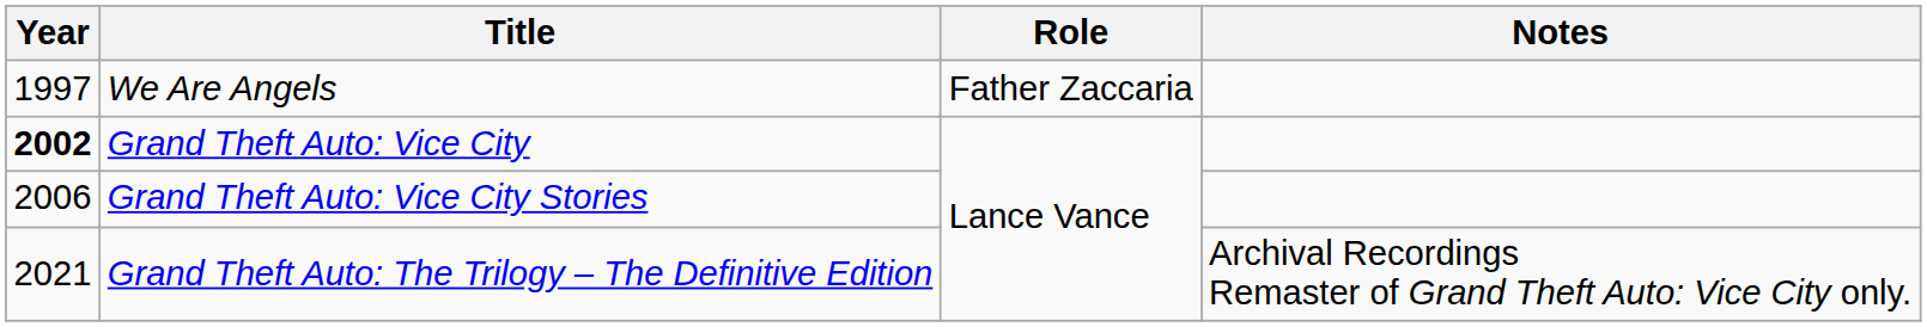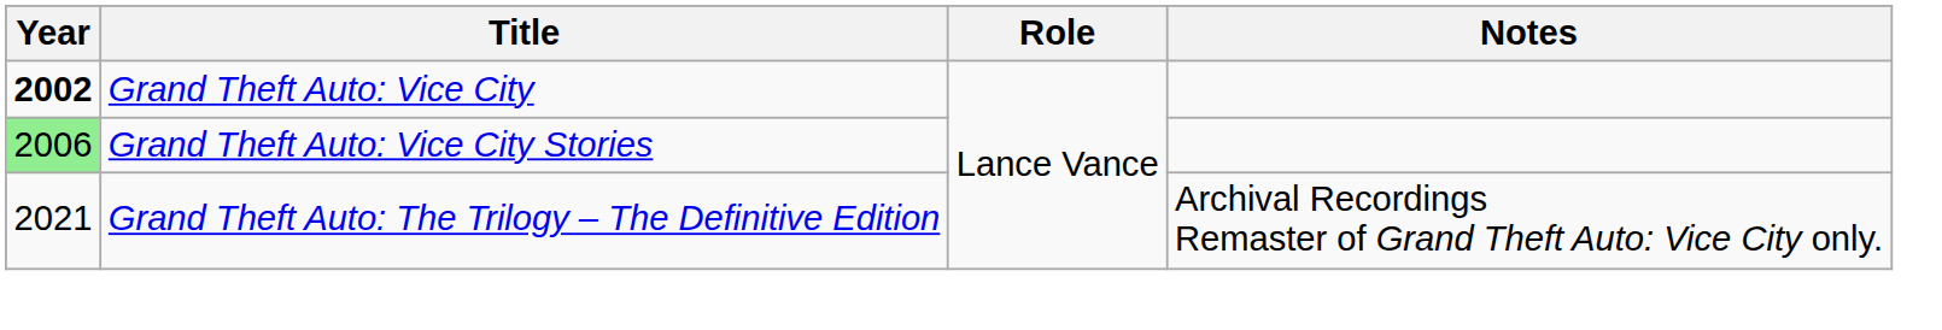- row: 1997 | We Are Angels | Father Zaccaria
Grand Theft Auto: Vice City Stories | Year: no background -> lightgreen background
